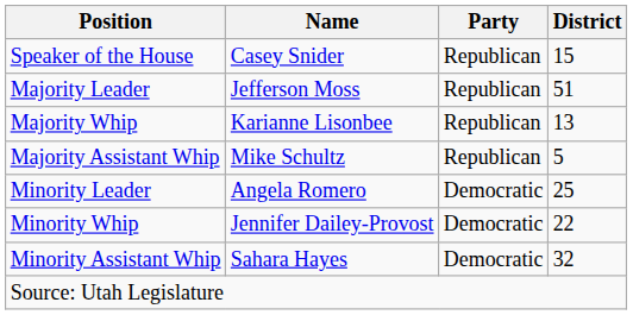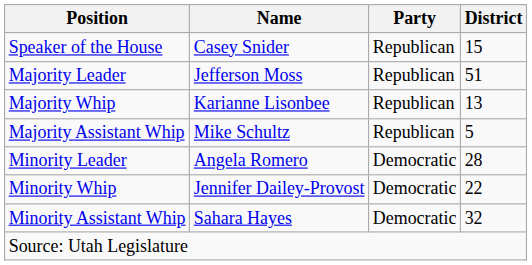Minority Leader | District: 25 -> 28
